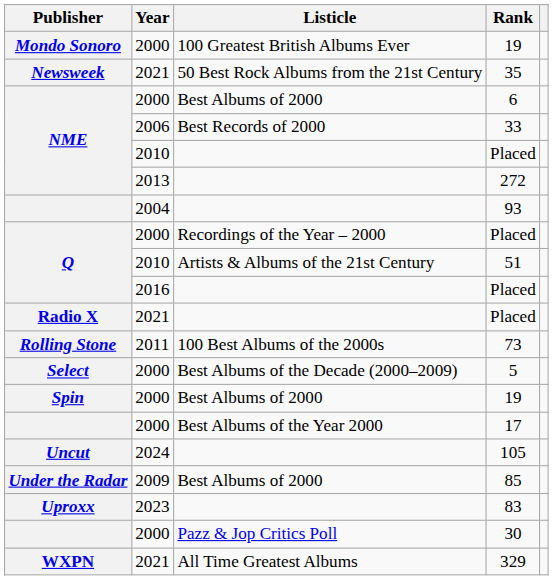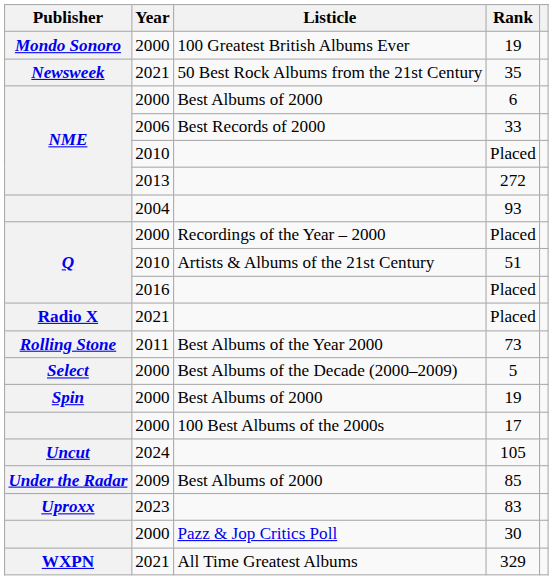73 | Listicle: 100 Best Albums of the 2000s -> Best Albums of the Year 2000
17 | Listicle: Best Albums of the Year 2000 -> 100 Best Albums of the 2000s
